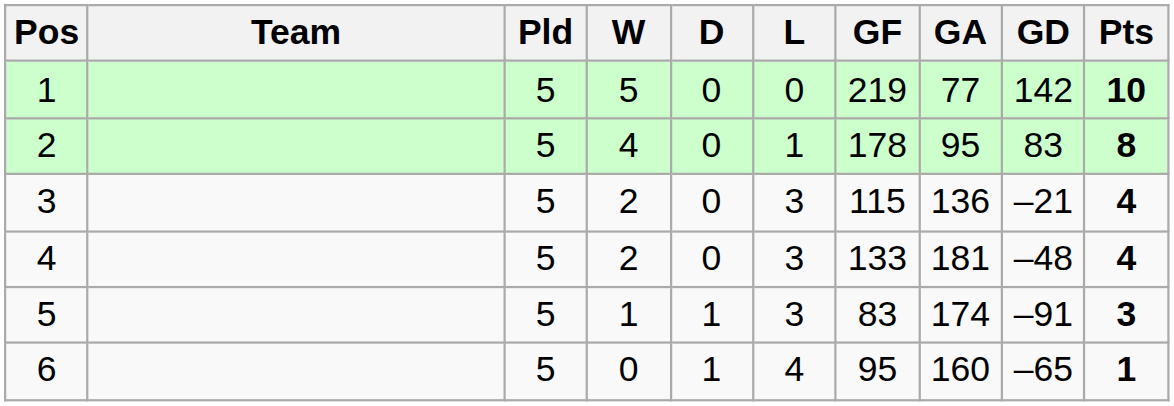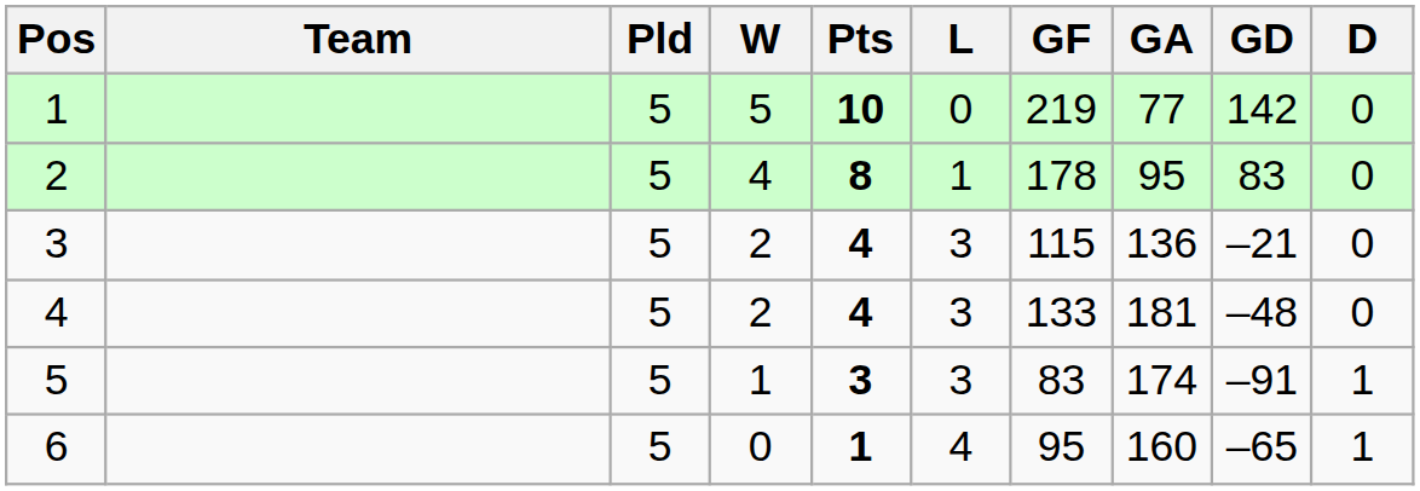columns swapped: D <-> Pts
